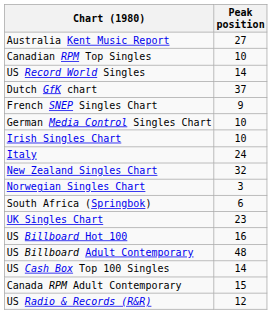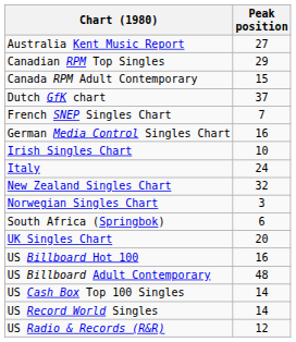Canadian RPM Top Singles | Peak position: 10 -> 29
rows swapped: Canada RPM Adult Contemporary <-> US Record World Singles
French SNEP Singles Chart | Peak position: 9 -> 7
German Media Control Singles Chart | Peak position: 10 -> 16
UK Singles Chart | Peak position: 23 -> 20
